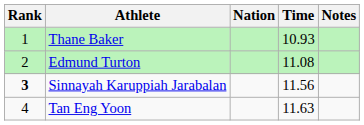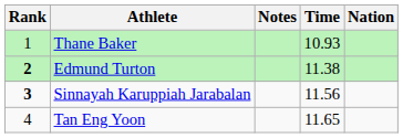columns swapped: Nation <-> Notes
Edmund Turton | Rank: normal -> bold
Edmund Turton | Time: 11.08 -> 11.38
Tan Eng Yoon | Time: 11.63 -> 11.65
